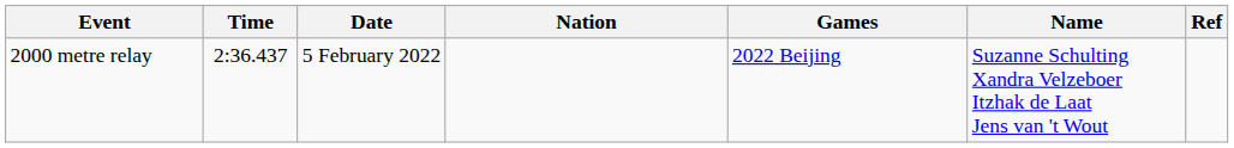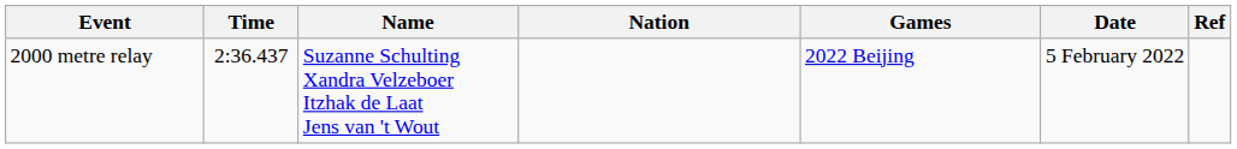columns swapped: Name <-> Date
